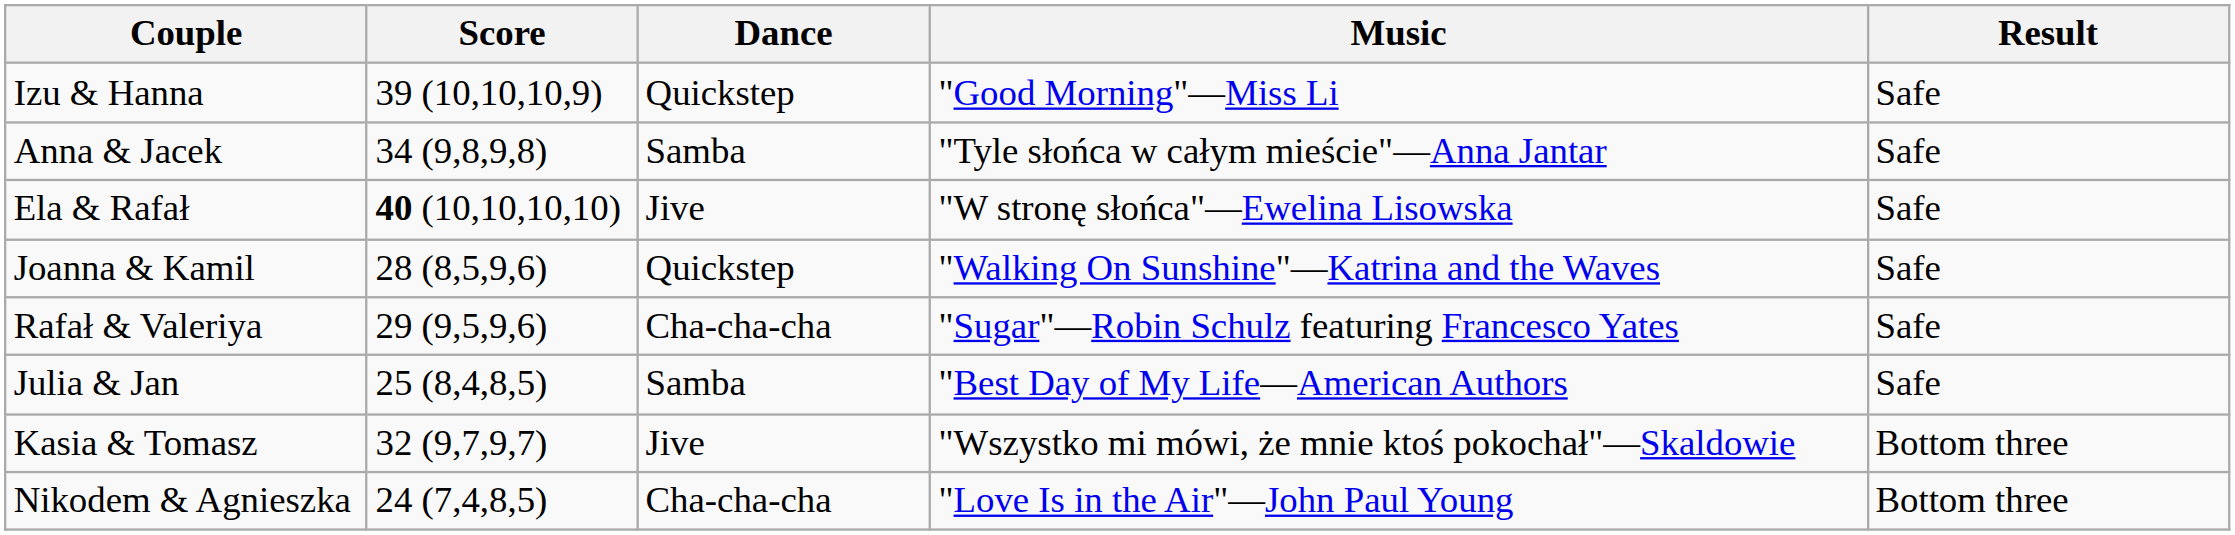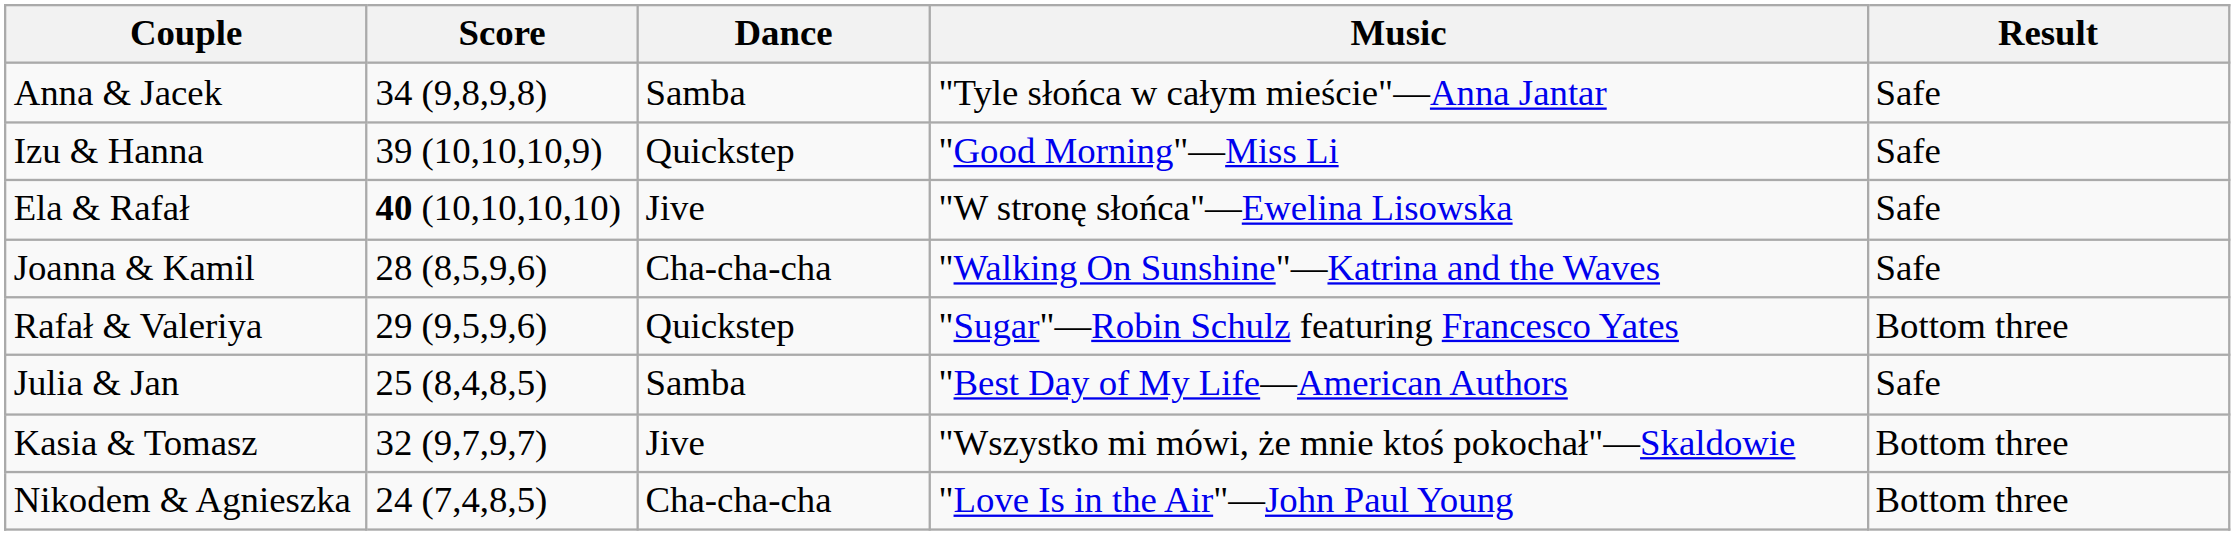rows swapped: Anna & Jacek <-> Izu & Hanna
Joanna & Kamil | Dance: Quickstep -> Cha-cha-cha
Rafał & Valeriya | Dance: Cha-cha-cha -> Quickstep
Rafał & Valeriya | Result: Safe -> Bottom three
